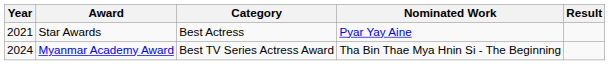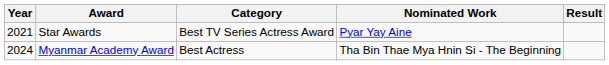Star Awards | Category: Best Actress -> Best TV Series Actress Award
Myanmar Academy Award | Category: Best TV Series Actress Award -> Best Actress
